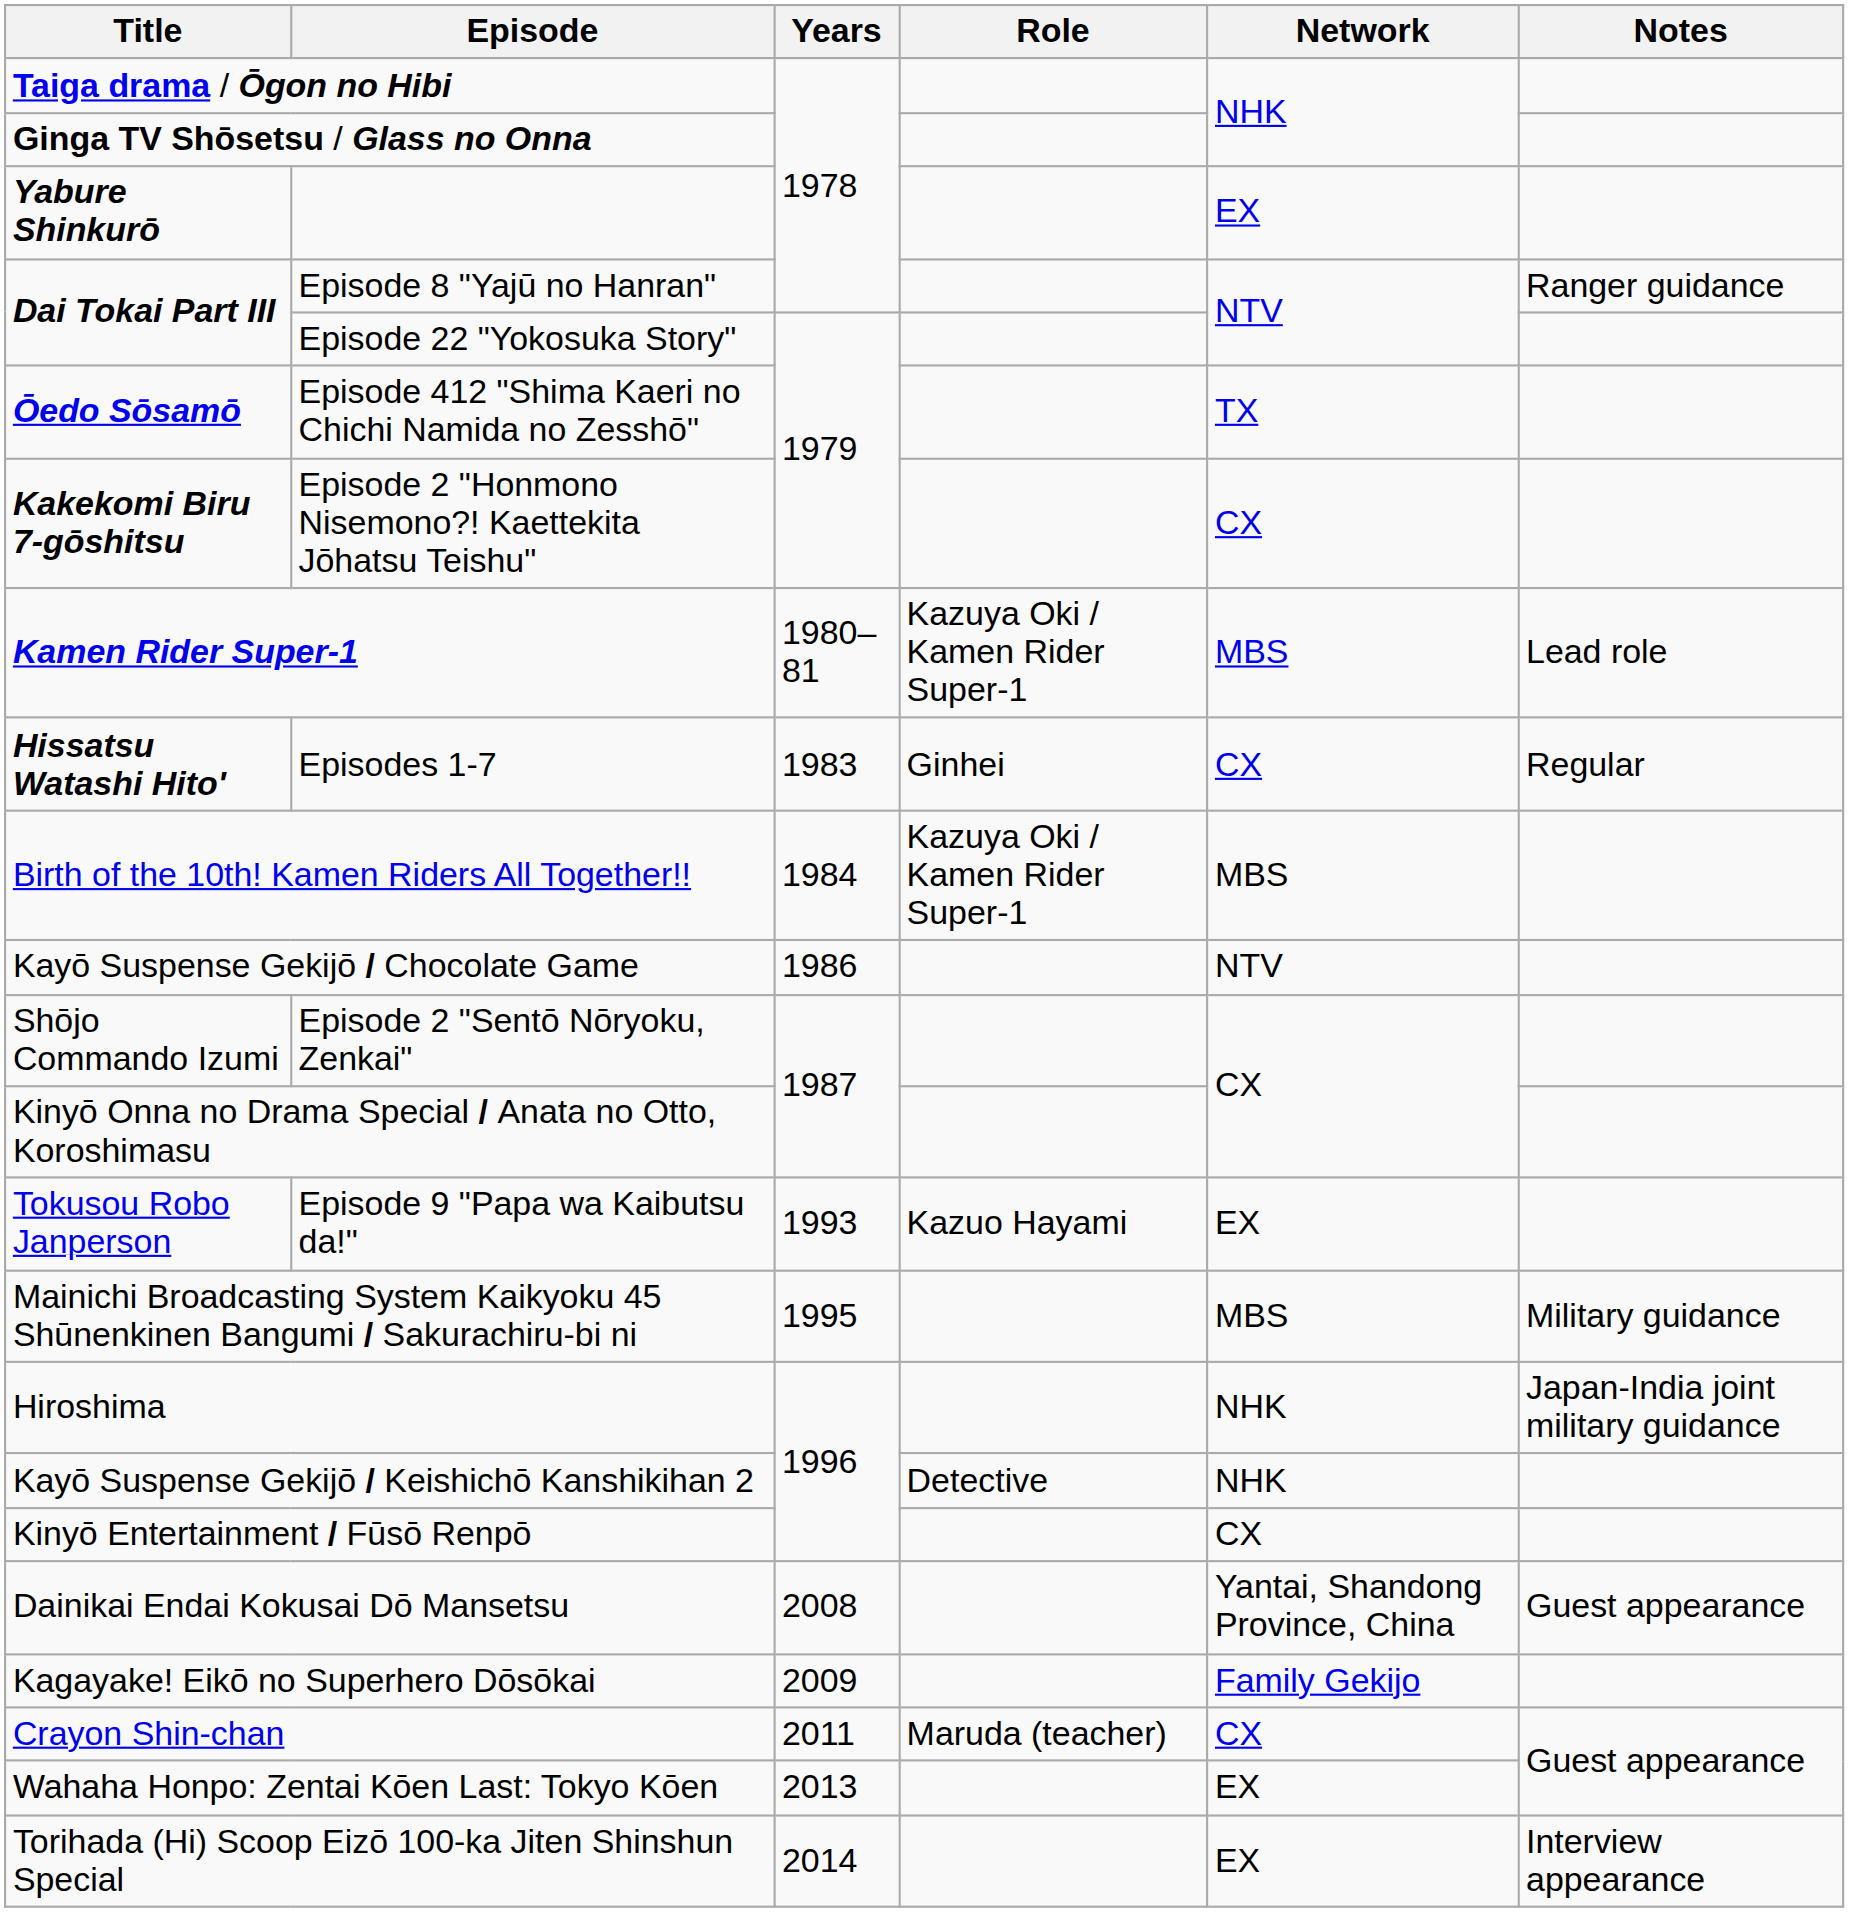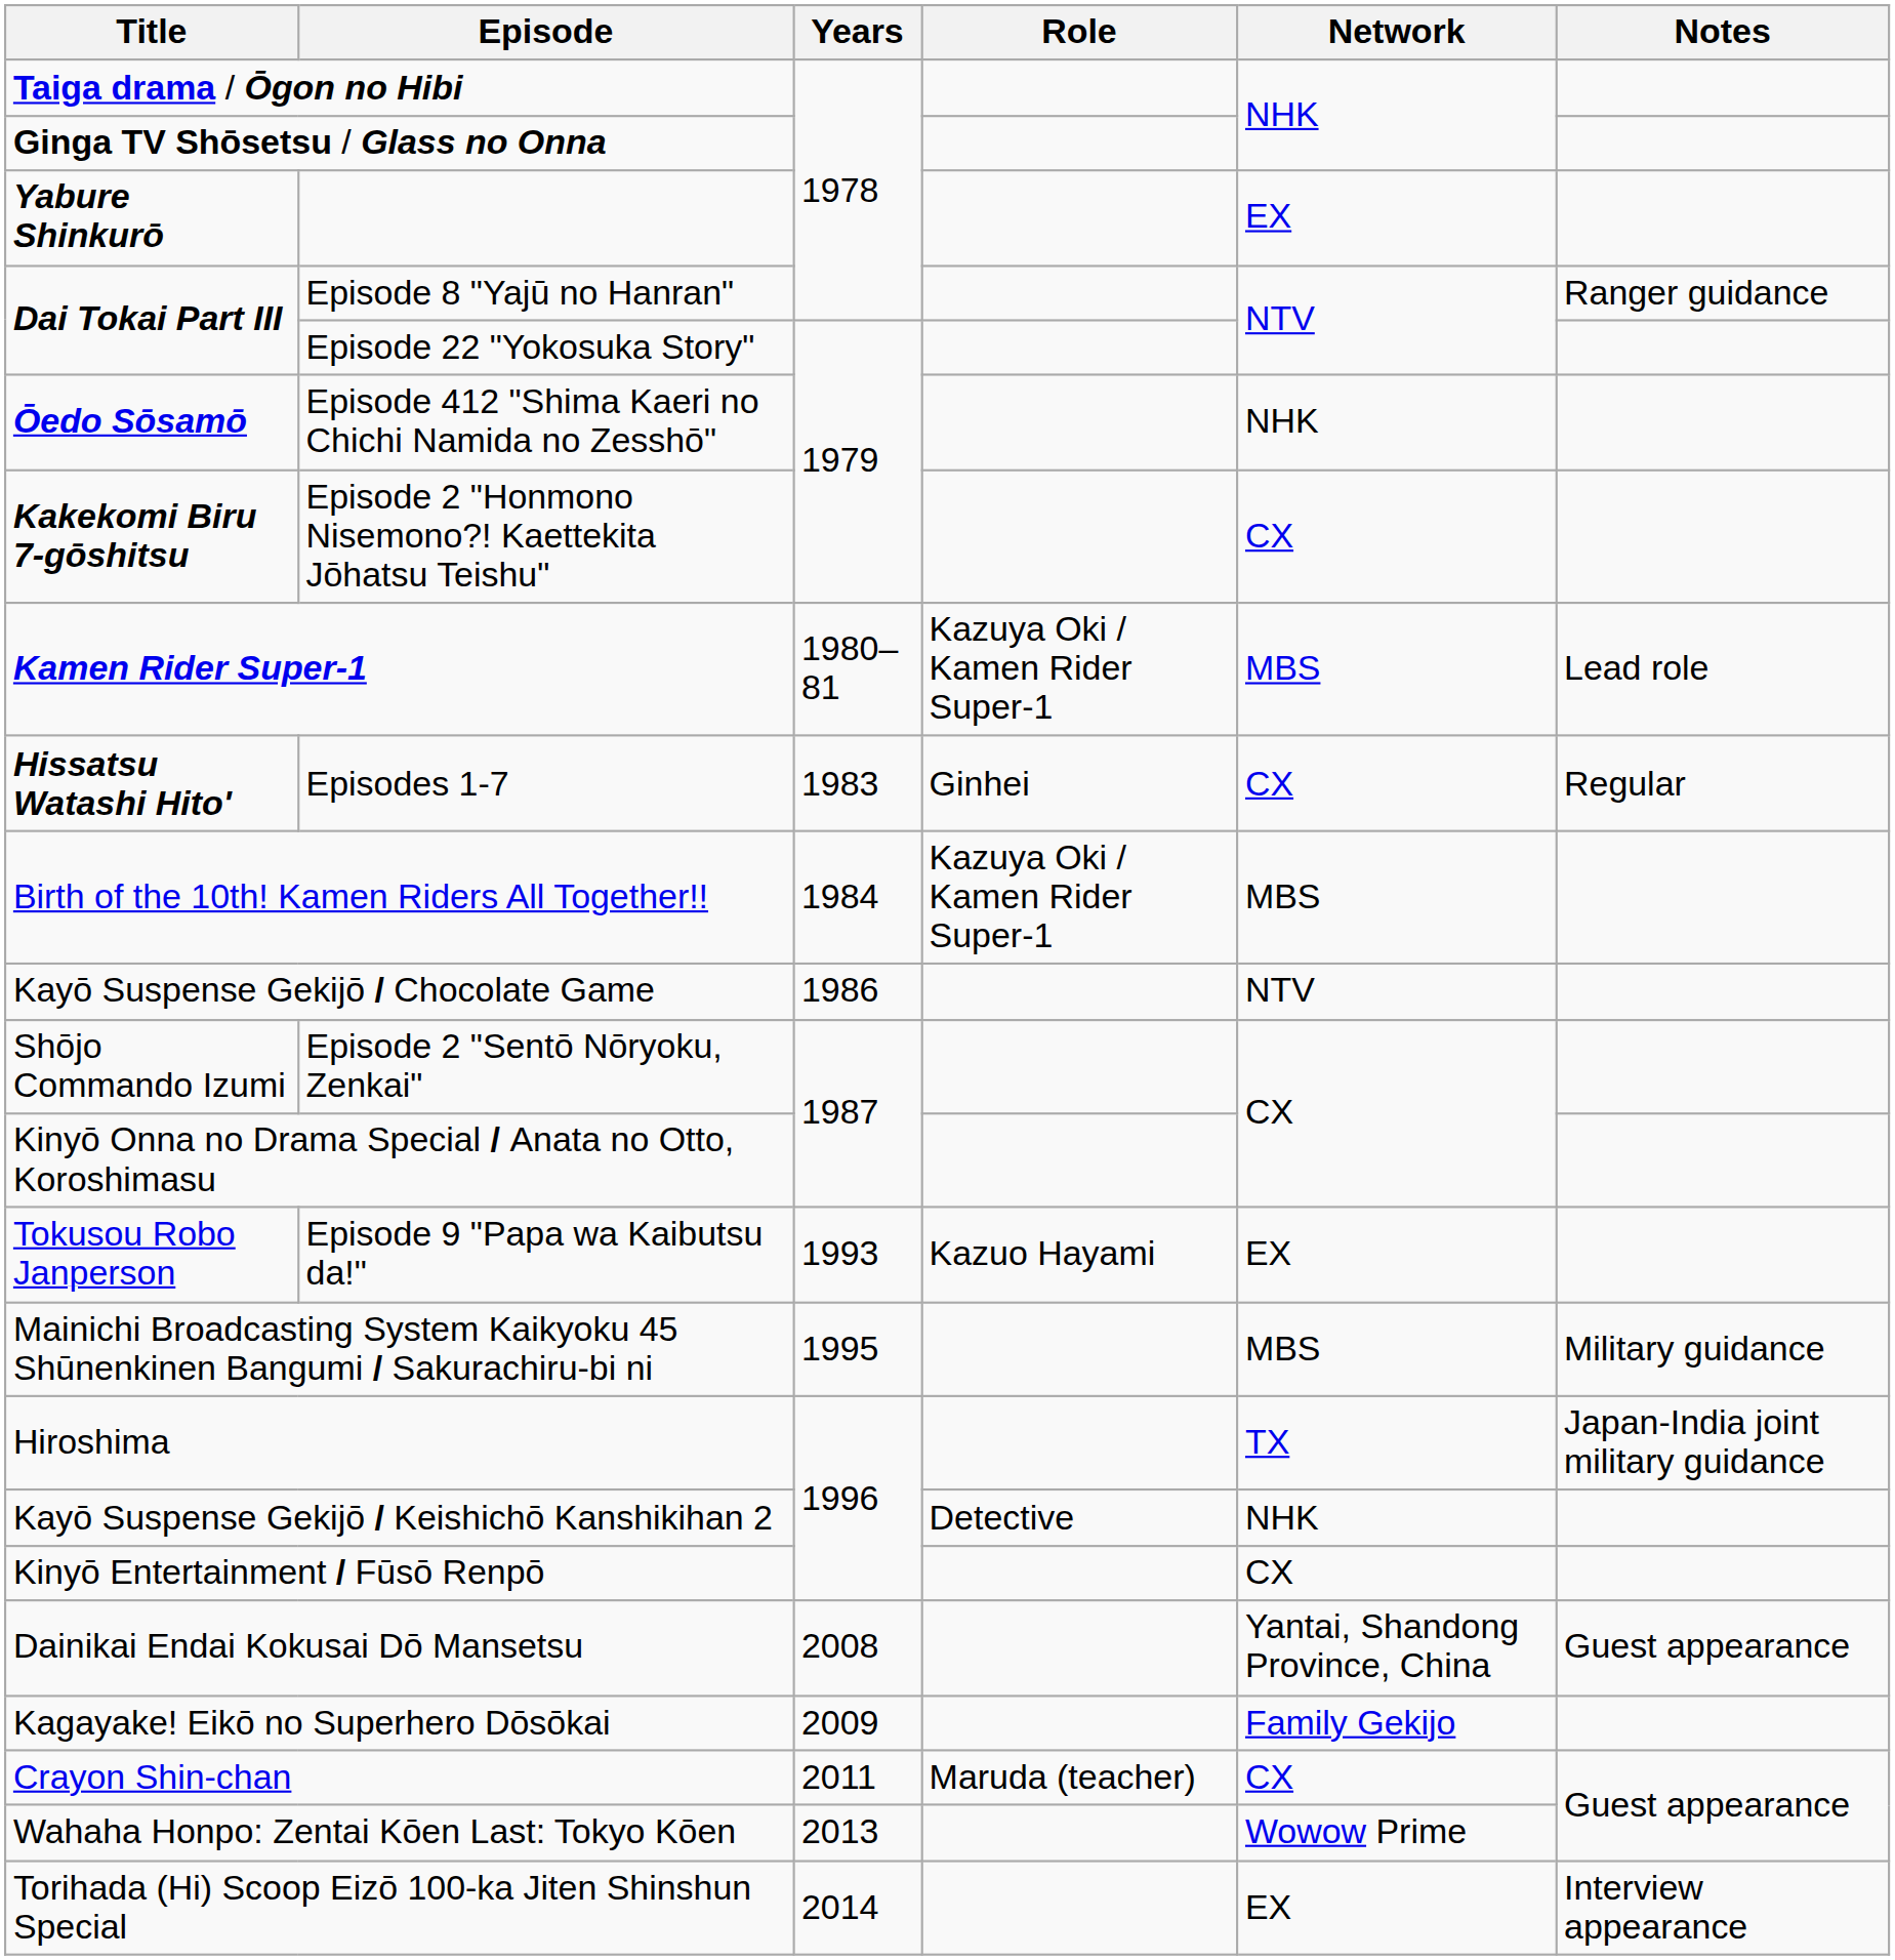Episode 412 "Shima Kaeri no Chichi Namida no Zesshō" | Network: TX -> NHK
Hiroshima | Network: NHK -> TX
Wahaha Honpo: Zentai Kōen Last: Tokyo Kōen | Network: EX -> Wowow Prime
